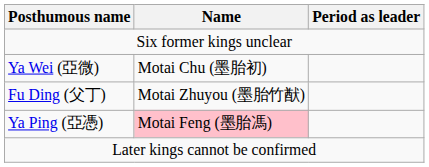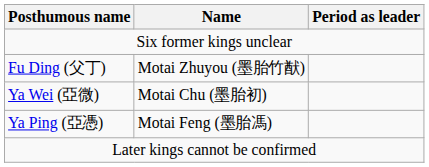rows swapped: Fu Ding (父丁) <-> Ya Wei (亞微)
Ya Ping (亞憑) | Name: pink background -> no background
